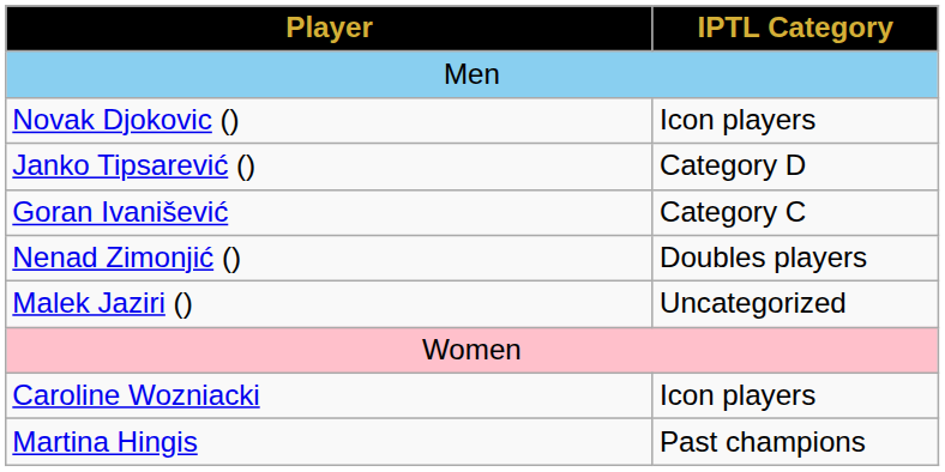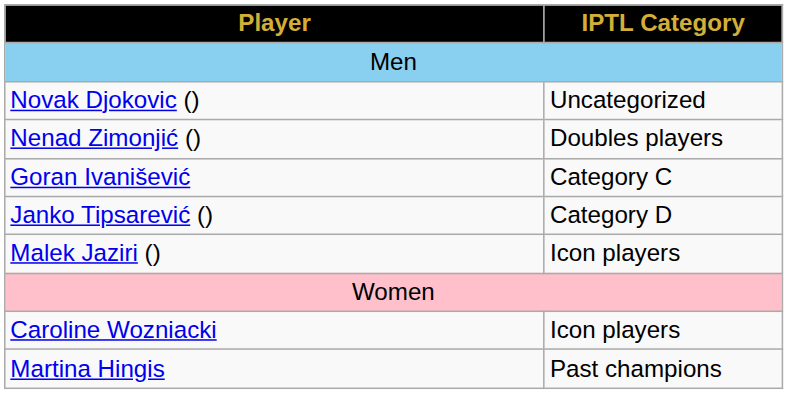Novak Djokovic () | IPTL Category: Icon players -> Uncategorized
rows swapped: Janko Tipsarević () <-> Nenad Zimonjić ()
Malek Jaziri () | IPTL Category: Uncategorized -> Icon players
